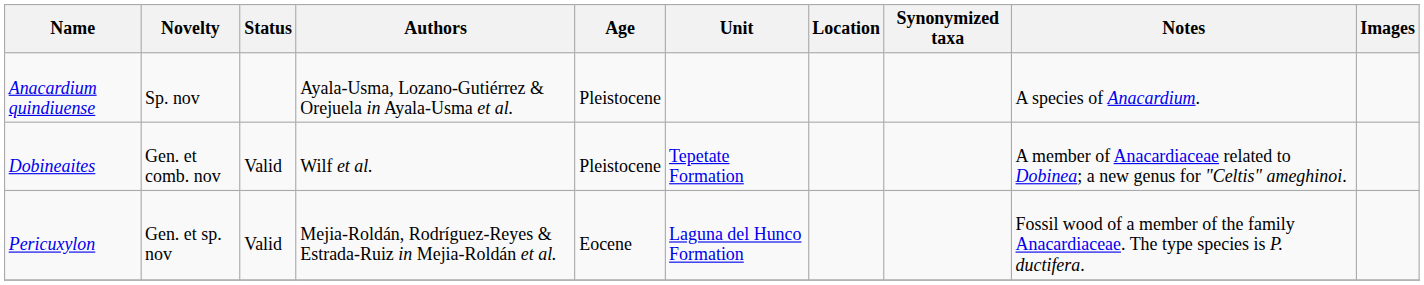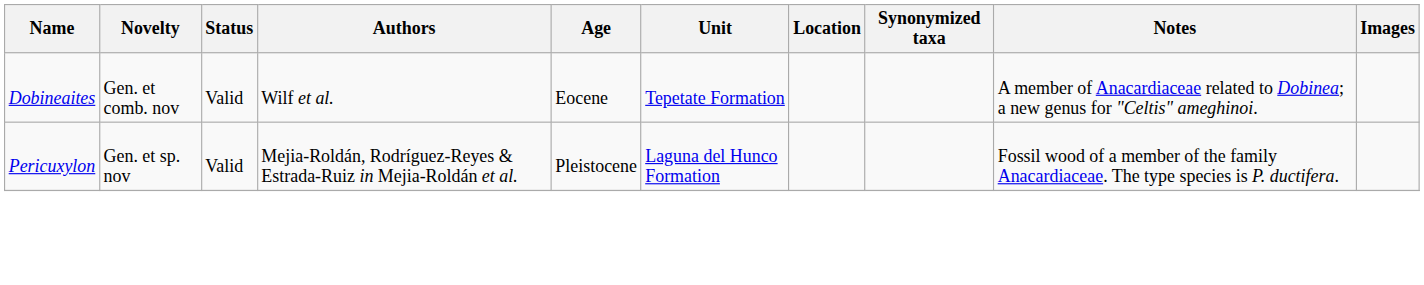- row: Anacardium quindiuense | Sp. nov | Ayala-Usma, Lozano-Gutiérrez & Orejuela in Ayala-Usma et al. | Pleistocene | A species of Anacardium.
Dobineaites | Age: Pleistocene -> Eocene
Pericuxylon | Age: Eocene -> Pleistocene
